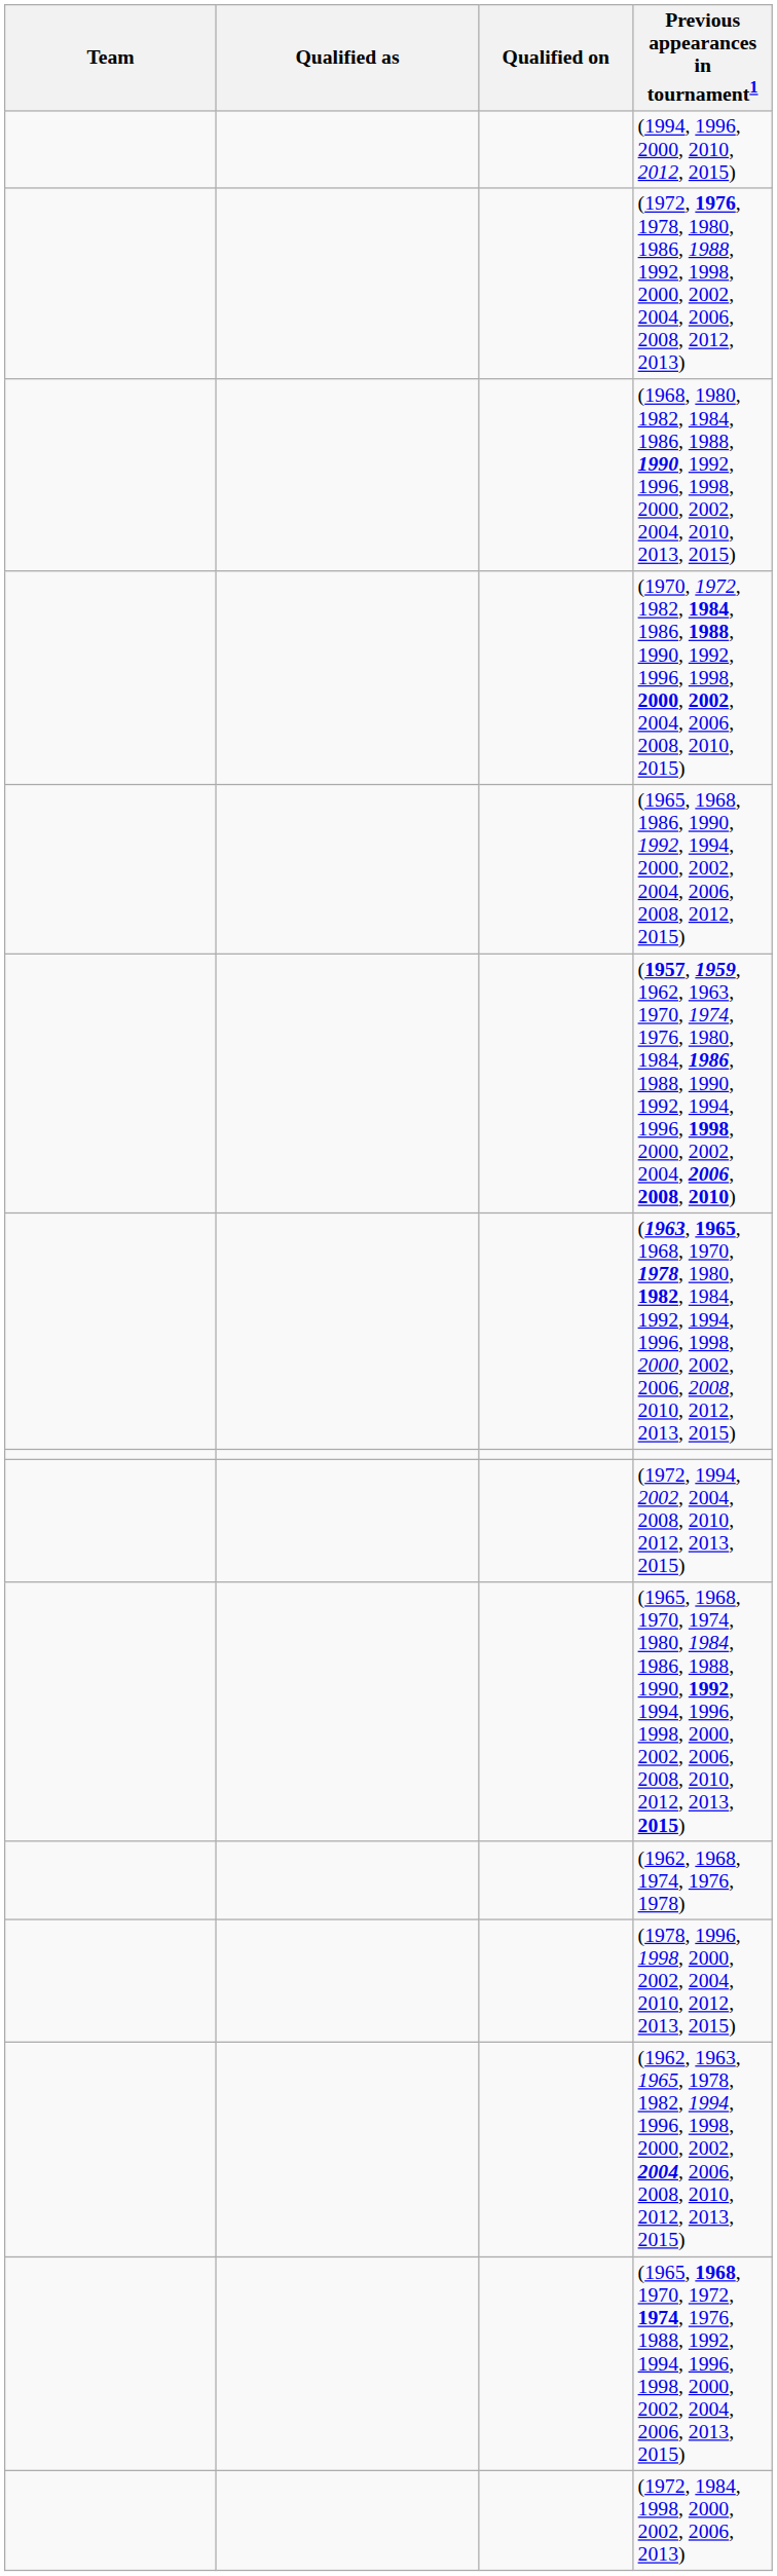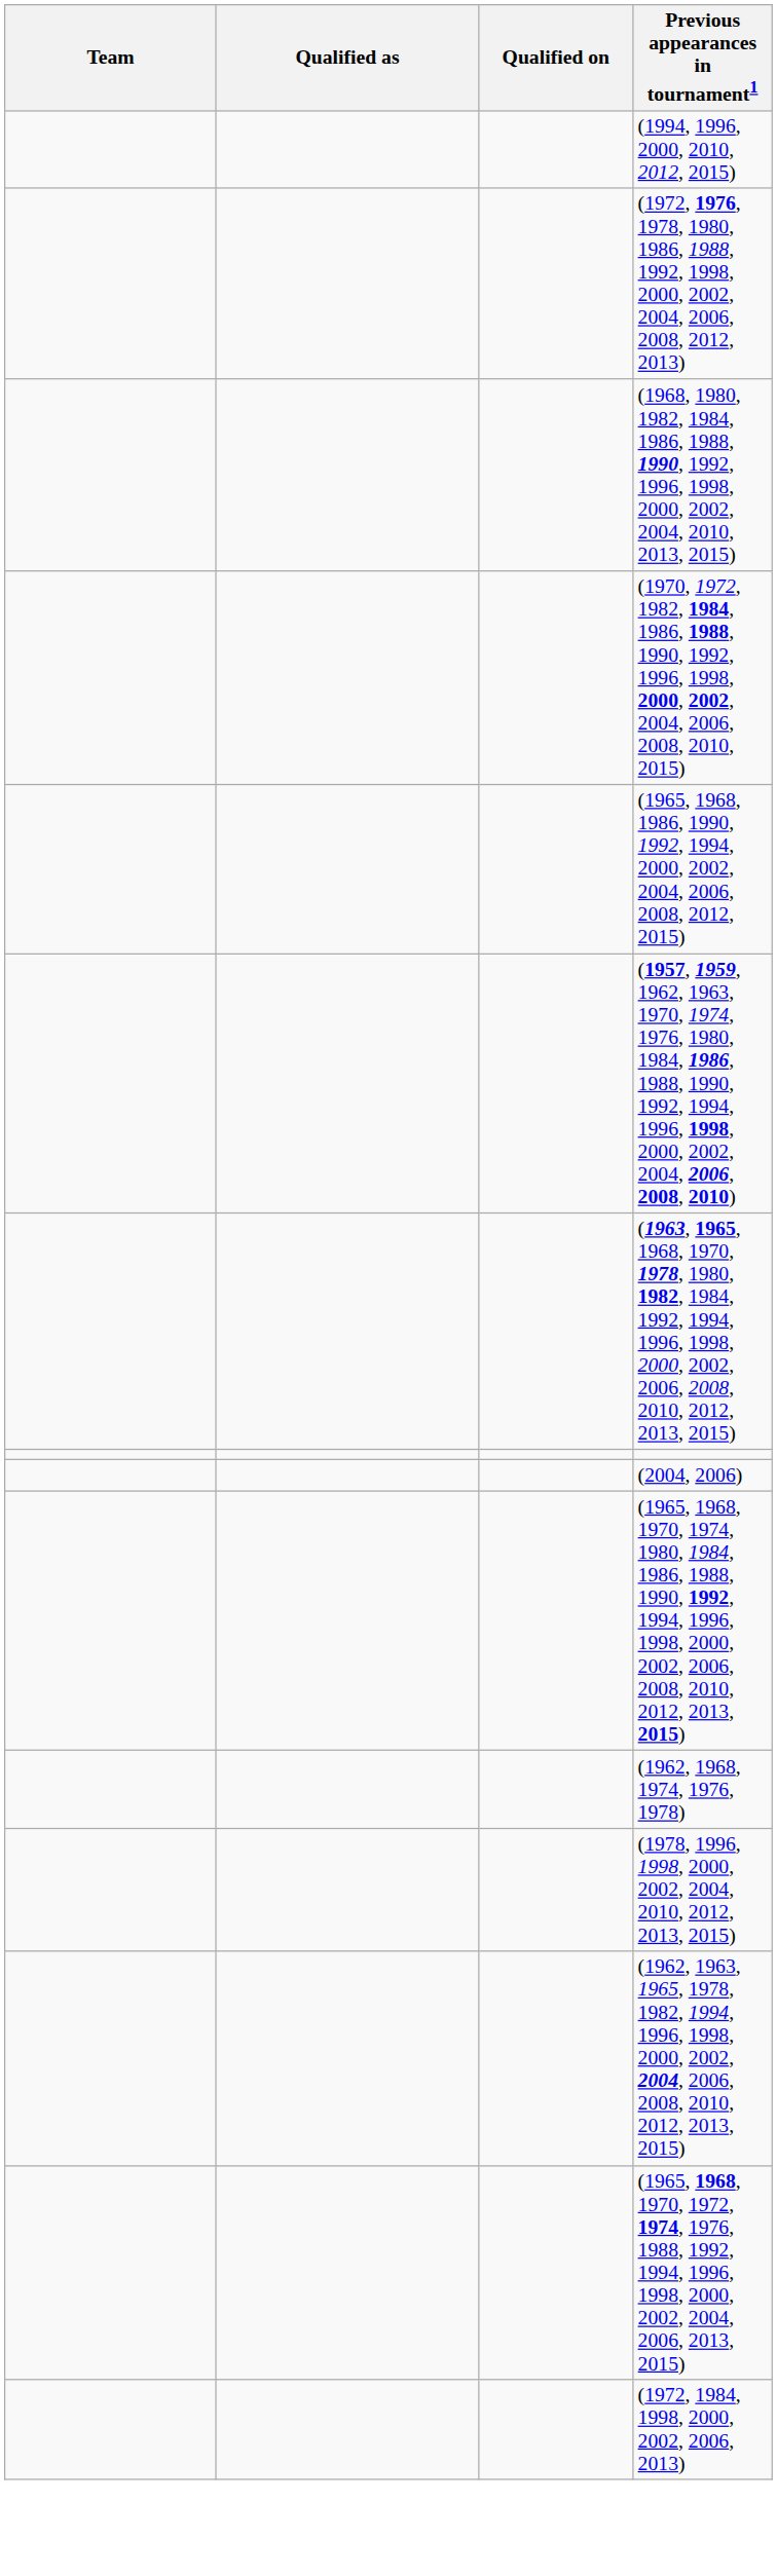+ row: (2004, 2006)
- row: (1972, 1994, 2002, 2004, 2008, 2010, 2012, 2013, 2015)
